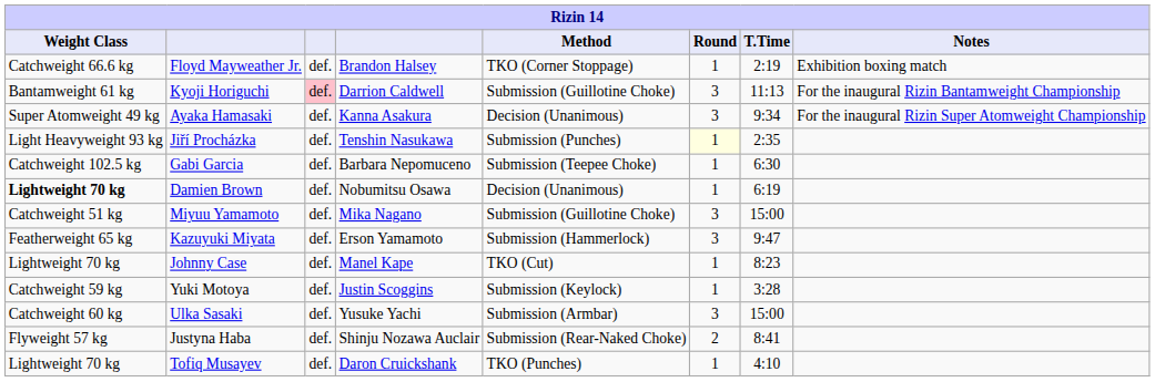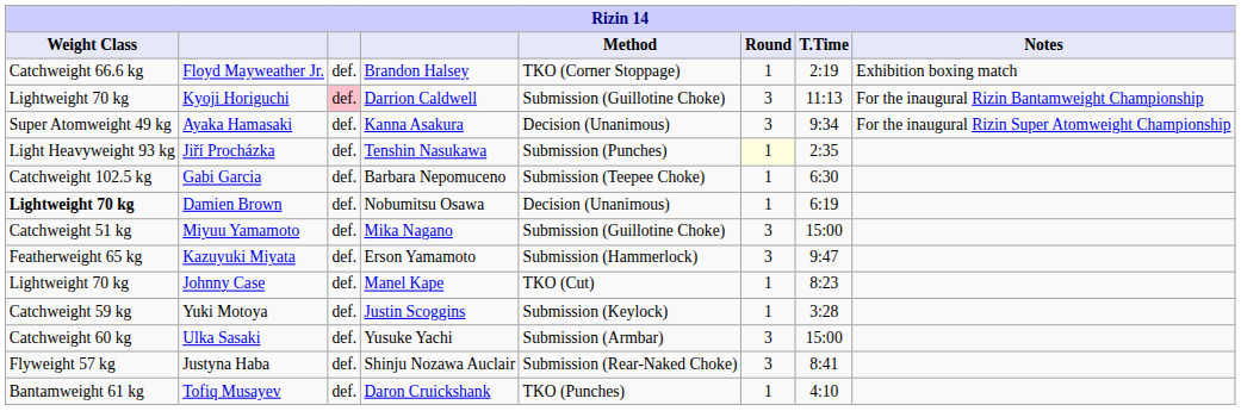Kyoji Horiguchi | Weight Class: Bantamweight 61 kg -> Lightweight 70 kg
Justyna Haba | Round: 2 -> 3
Tofiq Musayev | Weight Class: Lightweight 70 kg -> Bantamweight 61 kg
